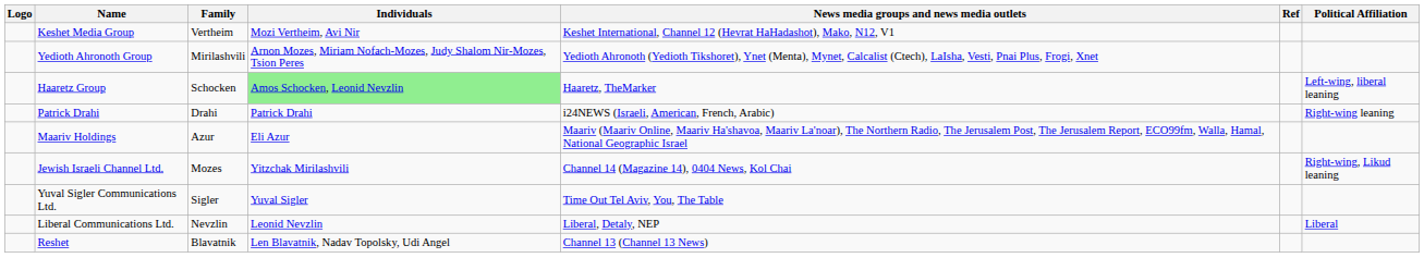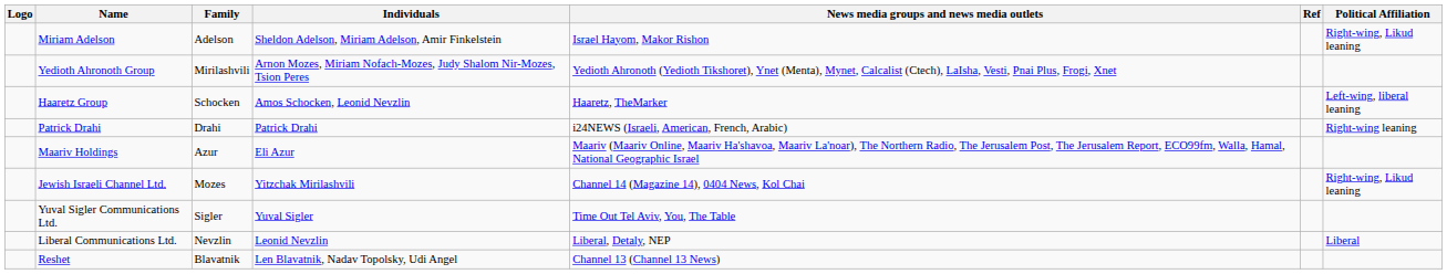- row: Keshet Media Group | Vertheim | Mozi Vertheim, Avi Nir | Keshet International, Channel 12 (Hevrat HaHadashot), Mako, N12, V1
+ row: Miriam Adelson | Adelson | Sheldon Adelson, Miriam Adelson, Amir Finkelstein | Israel Hayom, Makor Rishon | Right-wing, Likud leaning
Haaretz Group | Individuals: lightgreen background -> no background
